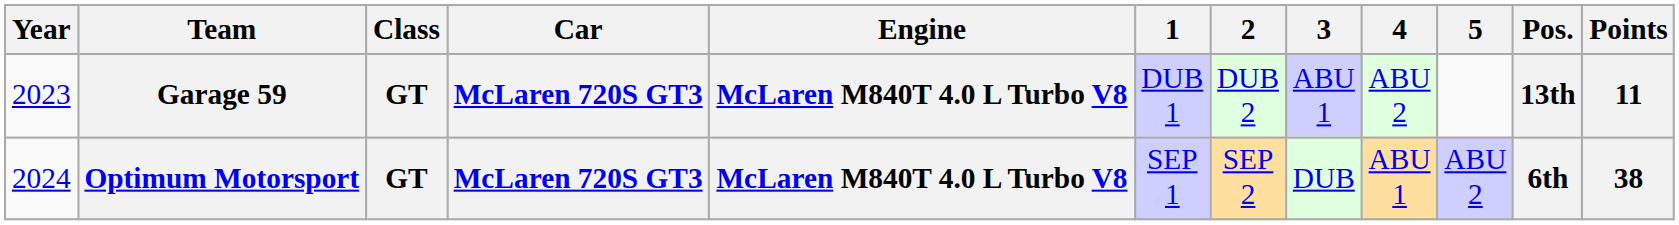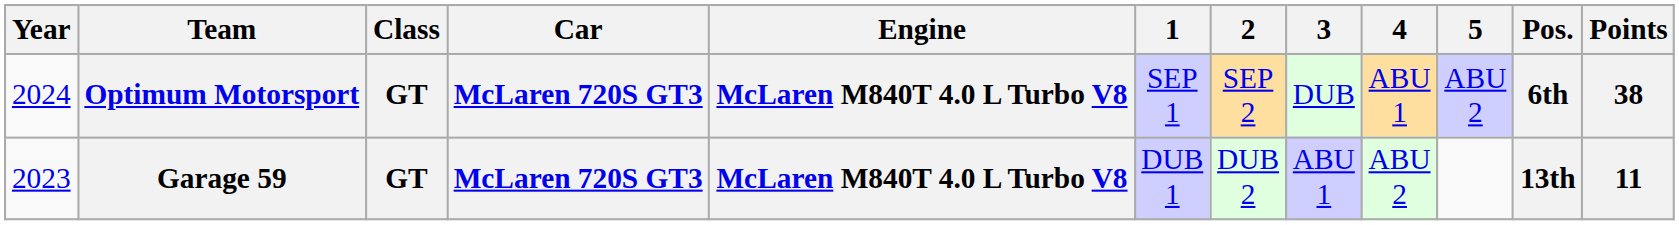rows swapped: Garage 59 <-> Optimum Motorsport
